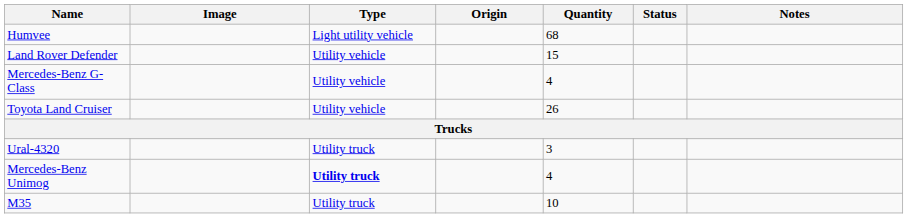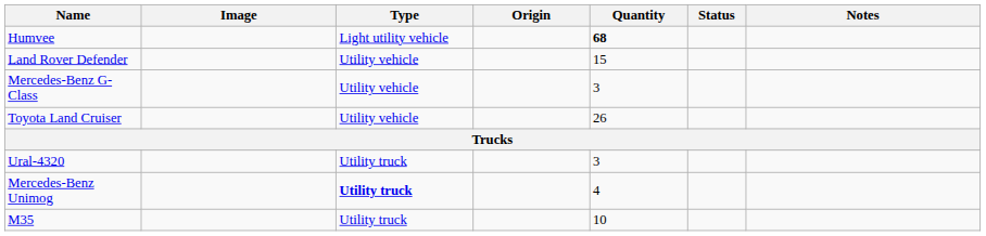Humvee | Quantity: normal -> bold
Mercedes-Benz G-Class | Quantity: 4 -> 3
